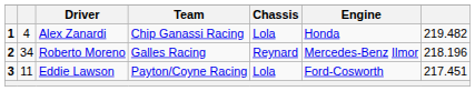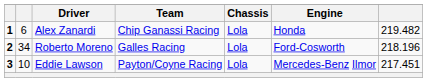Alex Zanardi | column 2: 4 -> 6
Roberto Moreno | Chassis: Reynard -> Lola
Roberto Moreno | Engine: Mercedes-Benz Ilmor -> Ford-Cosworth
Eddie Lawson | column 2: 11 -> 10
Eddie Lawson | Engine: Ford-Cosworth -> Mercedes-Benz Ilmor
